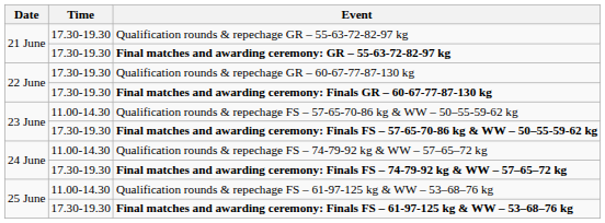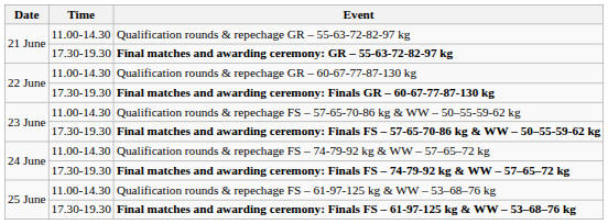Qualification rounds & repechage GR – 55-63-72-82-97 kg | Time: 17.30-19.30 -> 11.00-14.30
Qualification rounds & repechage GR – 60-67-77-87-130 kg | Time: 17.30-19.30 -> 11.00-14.30
